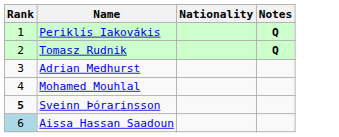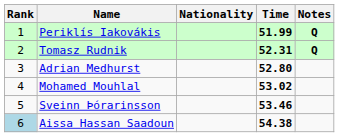+ column: Time | 51.99 | 52.31 | 52.80 | 53.02 | 53.46 | 54.38
Sveinn Þórarinsson | Rank: bold -> normal
